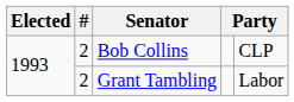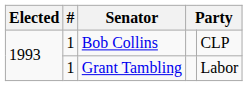Bob Collins | #: 2 -> 1
Grant Tambling | #: 2 -> 1
